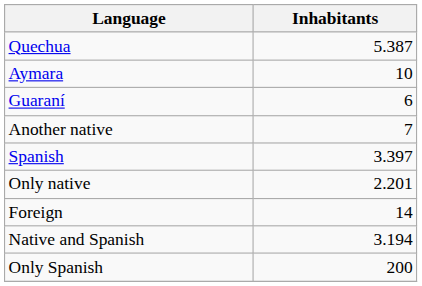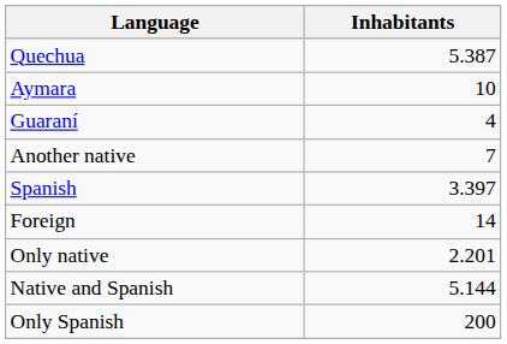Guaraní | Inhabitants: 6 -> 4
rows swapped: Foreign <-> Only native
Native and Spanish | Inhabitants: 3.194 -> 5.144
